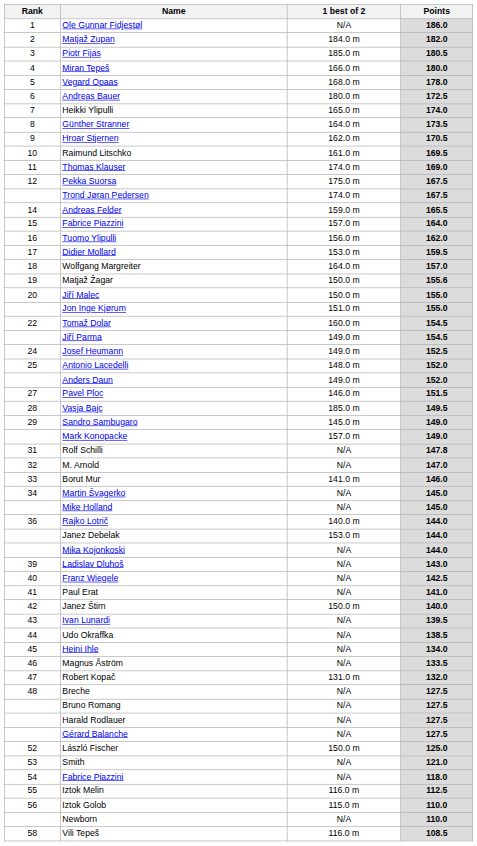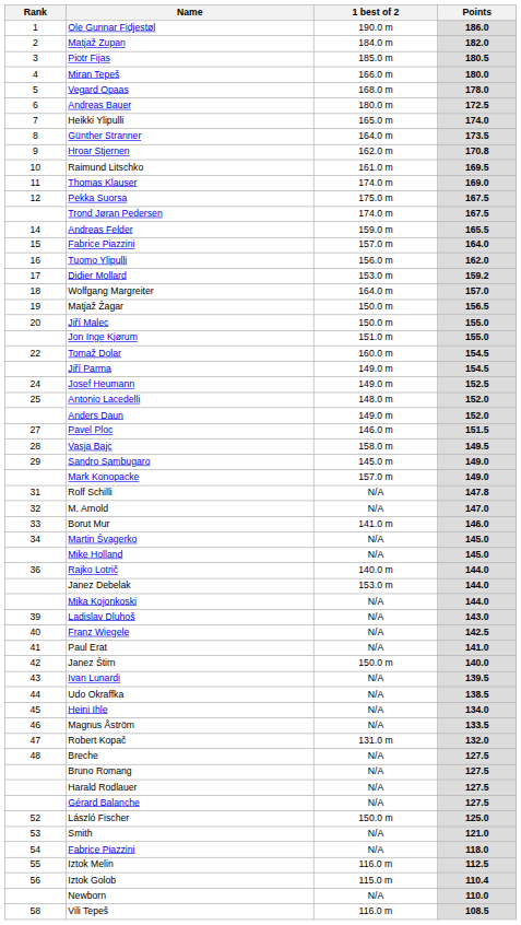Ole Gunnar Fidjestøl | 1 best of 2: N/A -> 190.0 m
Hroar Stjernen | Points: 170.5 -> 170.8
Didier Mollard | Points: 159.5 -> 159.2
Matjaž Žagar | Points: 155.6 -> 156.5
Vasja Bajc | 1 best of 2: 185.0 m -> 158.0 m
Iztok Golob | Points: 110.0 -> 110.4
